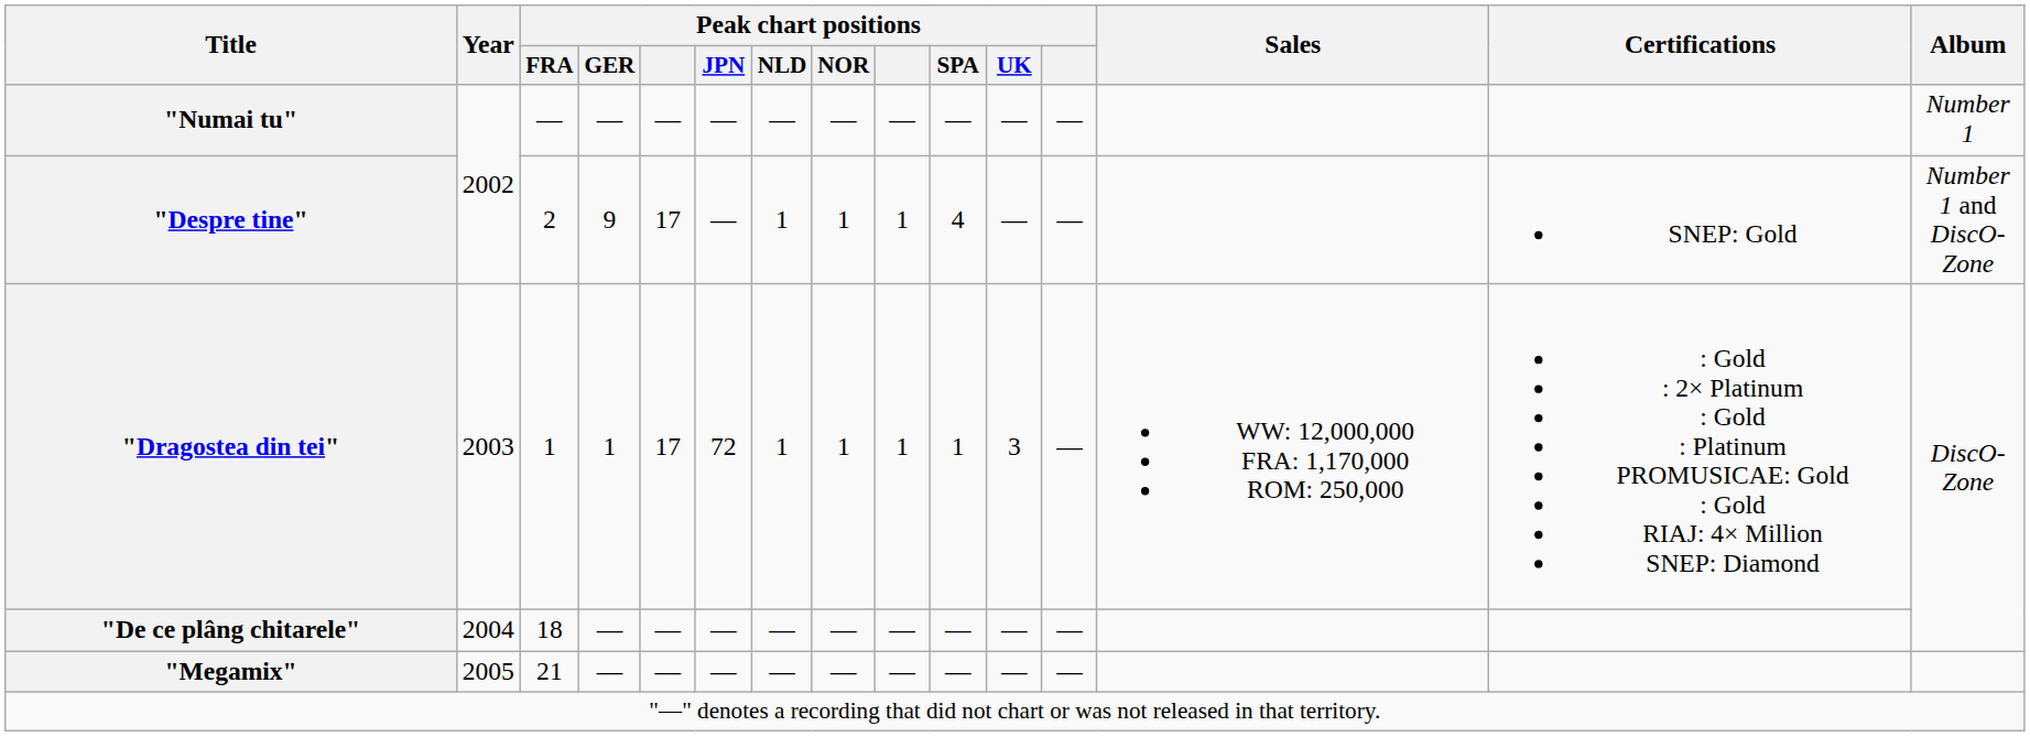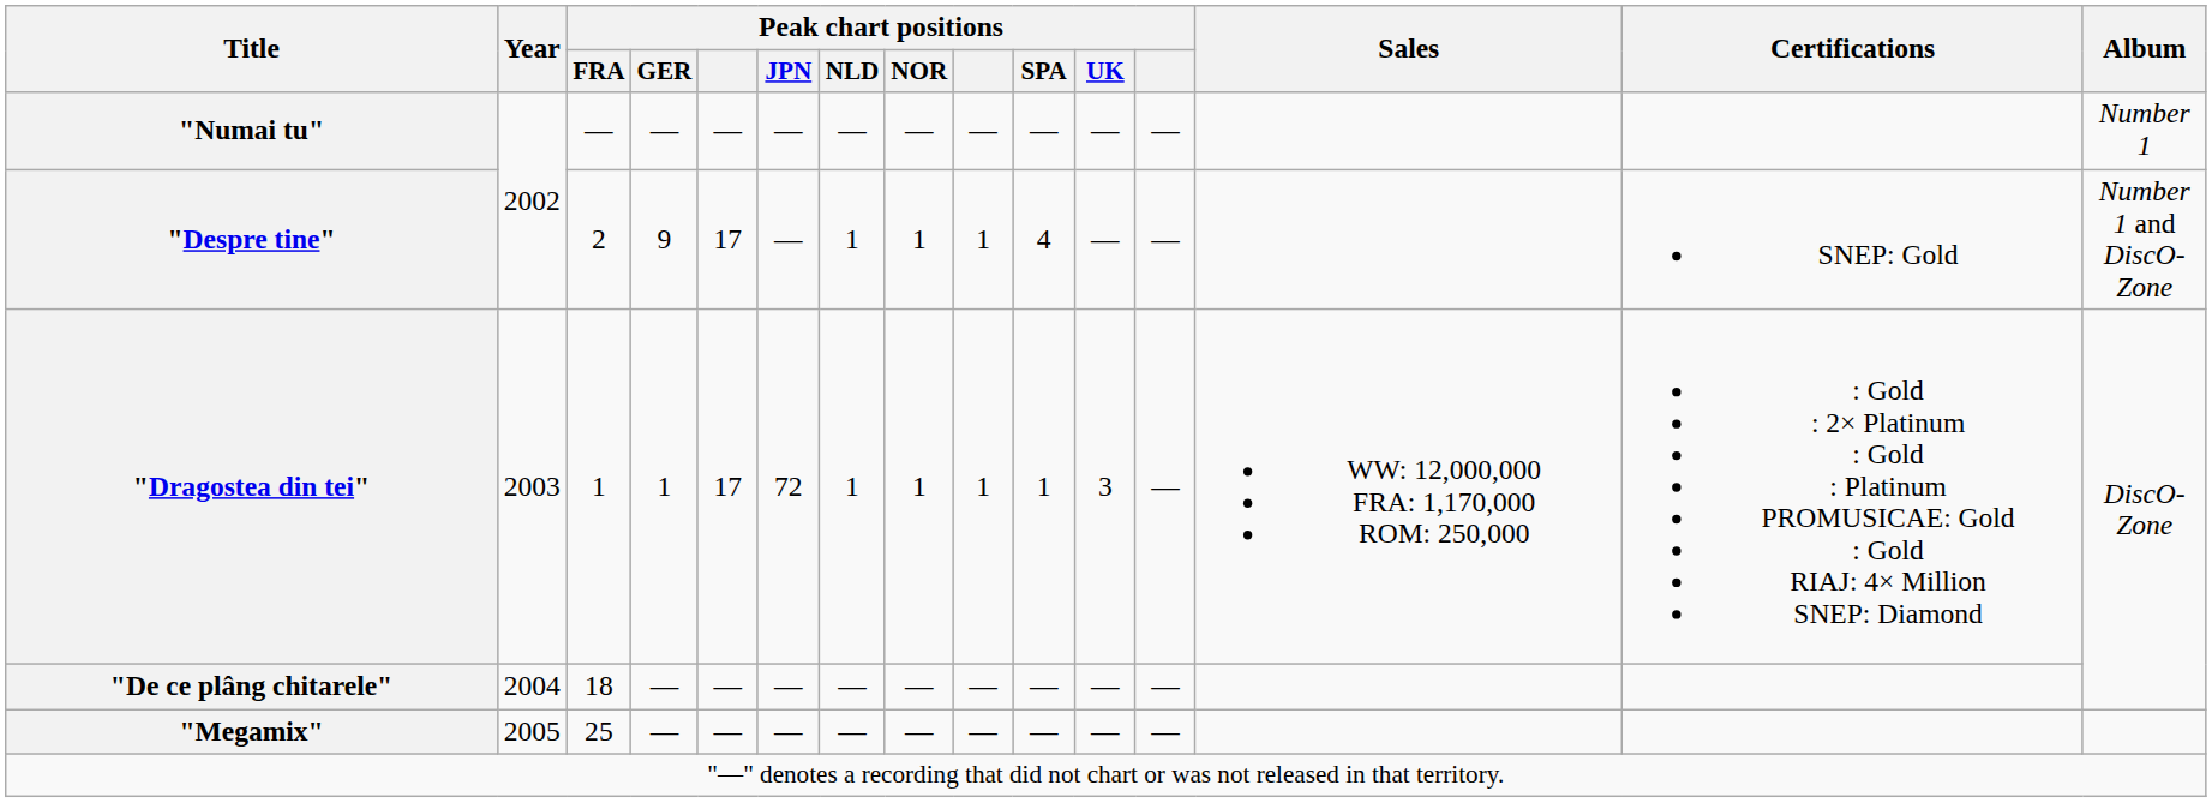"Megamix" | Peak chart positions / FRA: 21 -> 25
